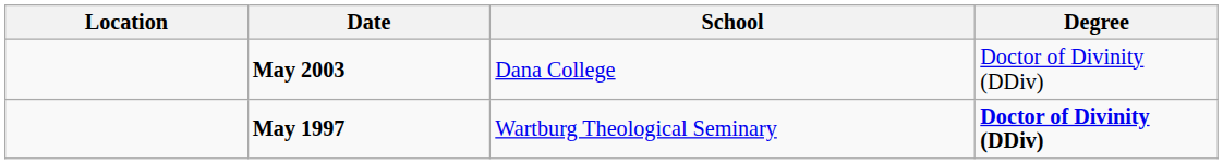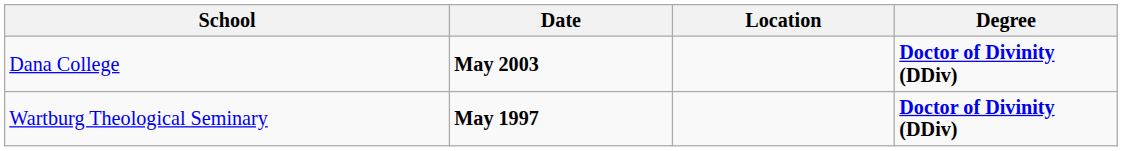columns swapped: Location <-> School
May 2003 | Degree: normal -> bold
